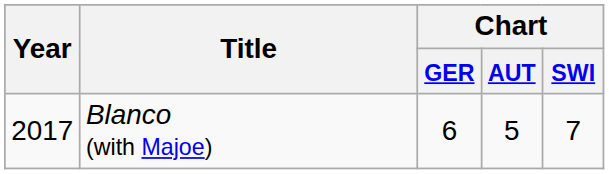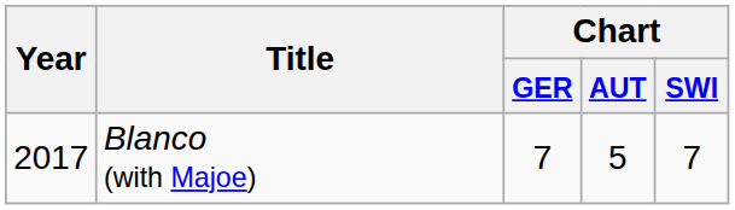Blanco (with Majoe) | Chart / GER: 6 -> 7
